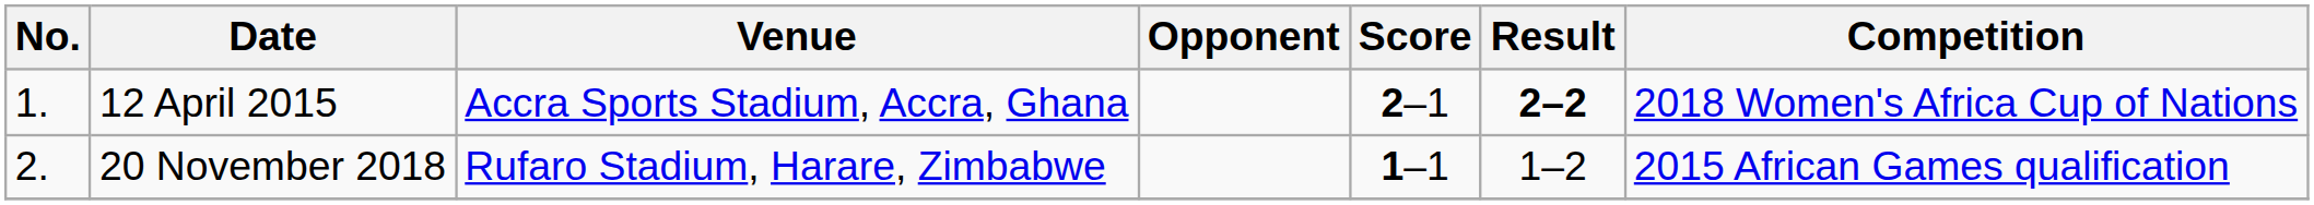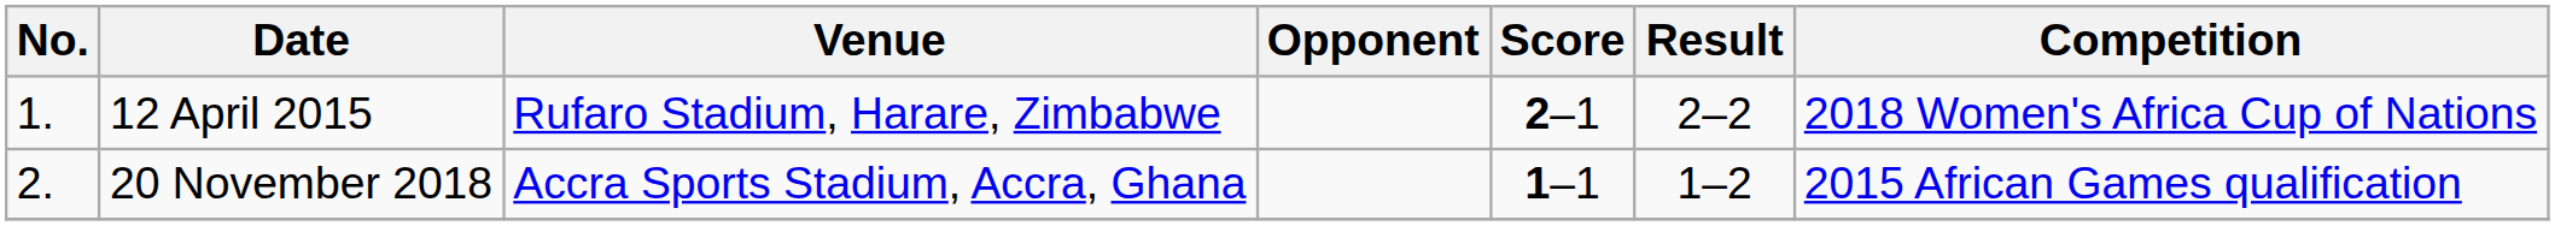12 April 2015 | Venue: Accra Sports Stadium, Accra, Ghana -> Rufaro Stadium, Harare, Zimbabwe
12 April 2015 | Result: bold -> normal
20 November 2018 | Venue: Rufaro Stadium, Harare, Zimbabwe -> Accra Sports Stadium, Accra, Ghana
